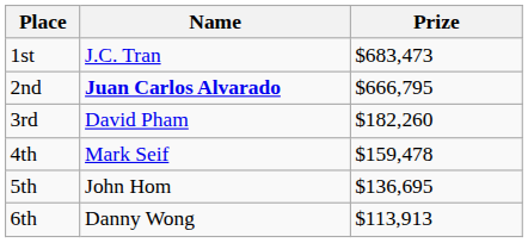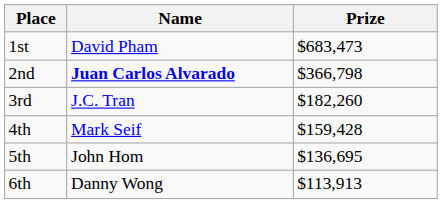1st | Name: J.C. Tran -> David Pham
2nd | Prize: $666,795 -> $366,798
3rd | Name: David Pham -> J.C. Tran
4th | Prize: $159,478 -> $159,428
